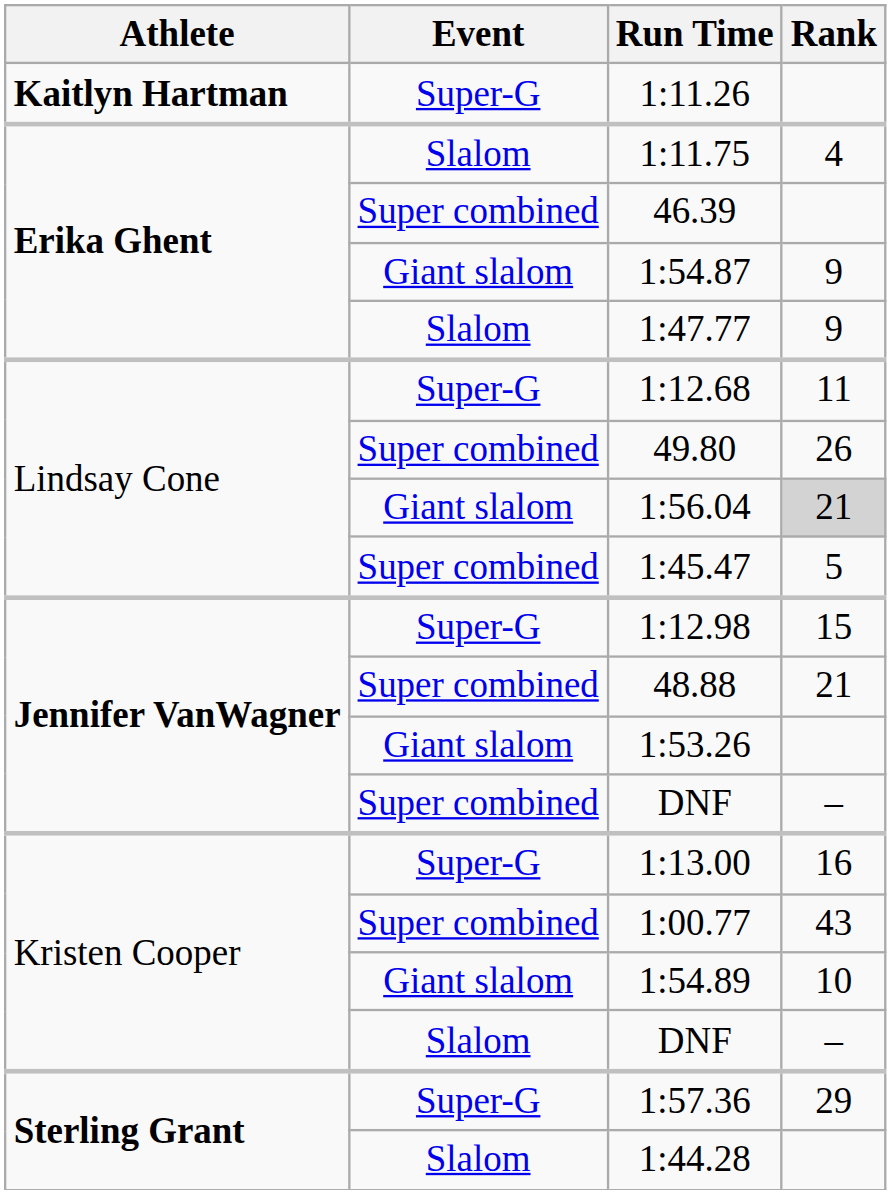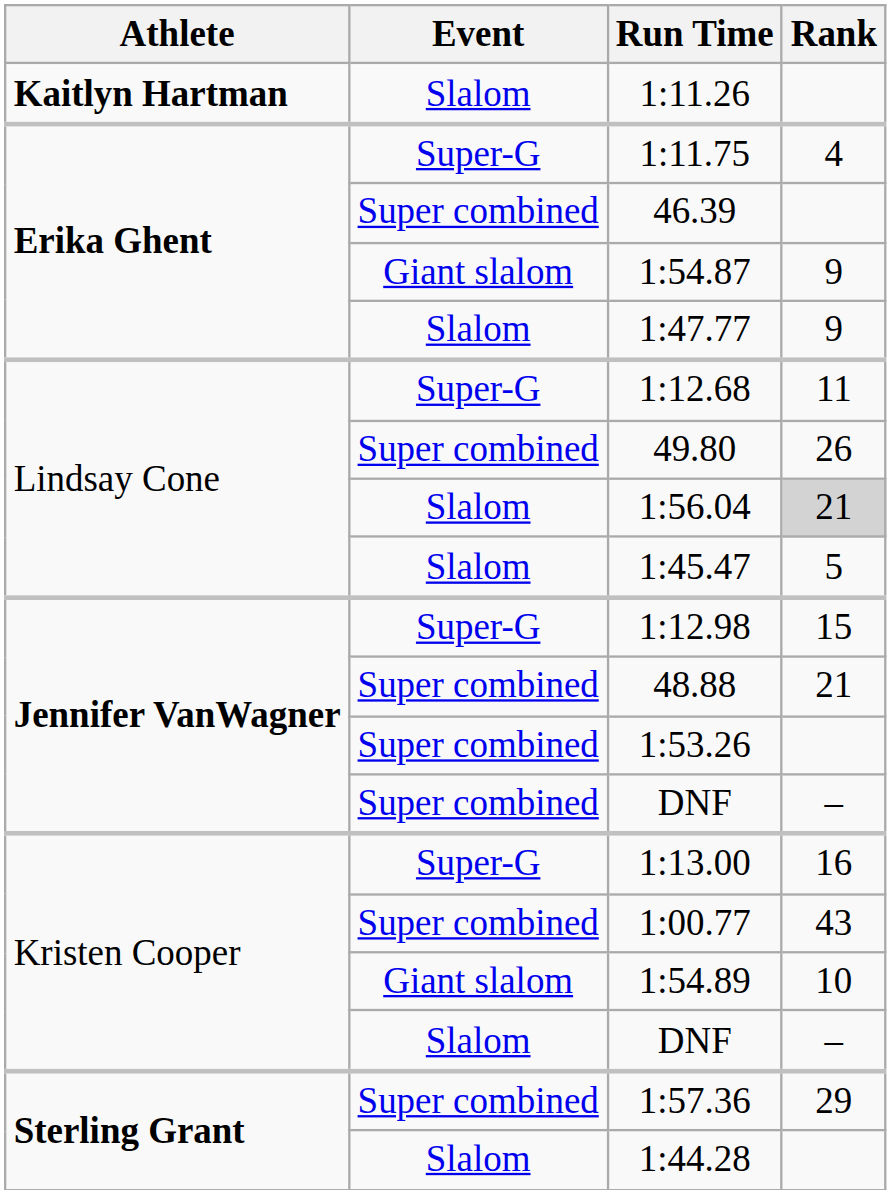1:11.26 | Event: Super-G -> Slalom
1:11.75 | Event: Slalom -> Super-G
1:56.04 | Event: Giant slalom -> Slalom
1:45.47 | Event: Super combined -> Slalom
1:53.26 | Event: Giant slalom -> Super combined
1:57.36 | Event: Super-G -> Super combined
